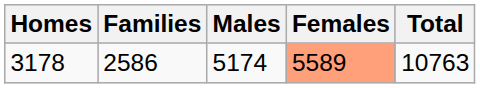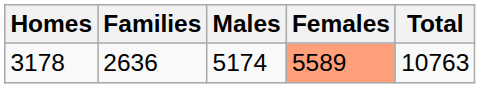3178 | Families: 2586 -> 2636
